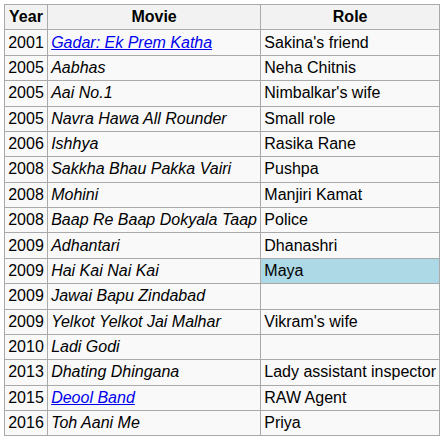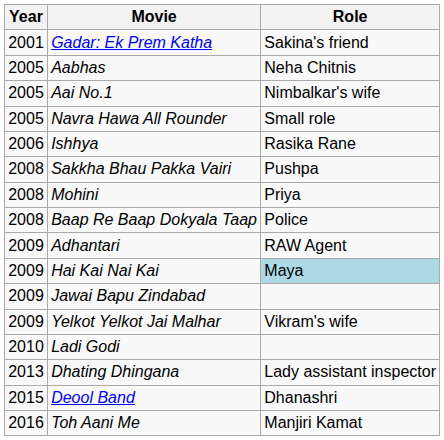Mohini | Role: Manjiri Kamat -> Priya
Adhantari | Role: Dhanashri -> RAW Agent
Deool Band | Role: RAW Agent -> Dhanashri
Toh Aani Me | Role: Priya -> Manjiri Kamat
